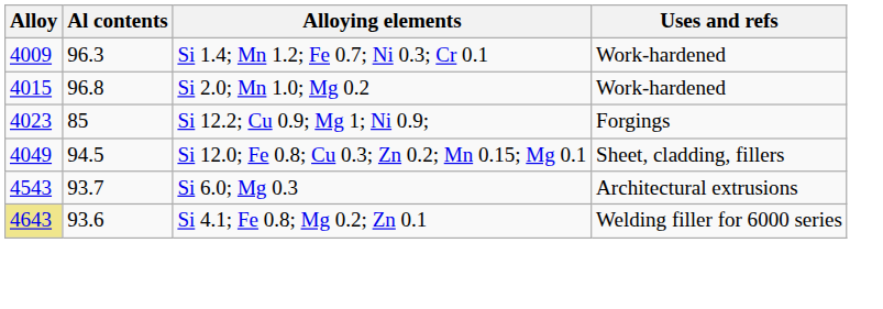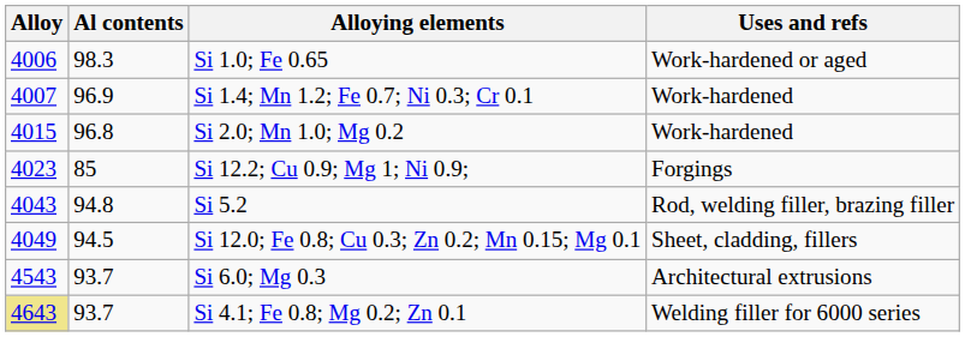+ row: 4006 | 98.3 | Si 1.0; Fe 0.65 | Work-hardened or aged
Si 1.4; Mn 1.2; Fe 0.7; Ni 0.3; Cr 0.1 | Alloy: 4009 -> 4007
Si 1.4; Mn 1.2; Fe 0.7; Ni 0.3; Cr 0.1 | Al contents: 96.3 -> 96.9
+ row: 4043 | 94.8 | Si 5.2 | Rod, welding filler, brazing filler
Si 4.1; Fe 0.8; Mg 0.2; Zn 0.1 | Al contents: 93.6 -> 93.7
